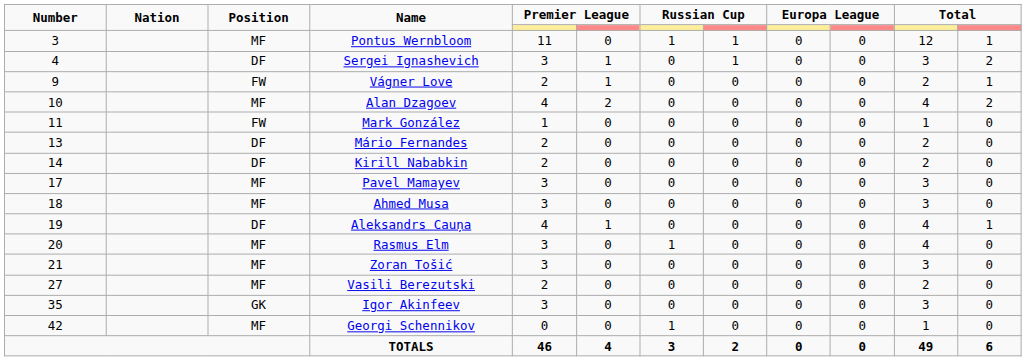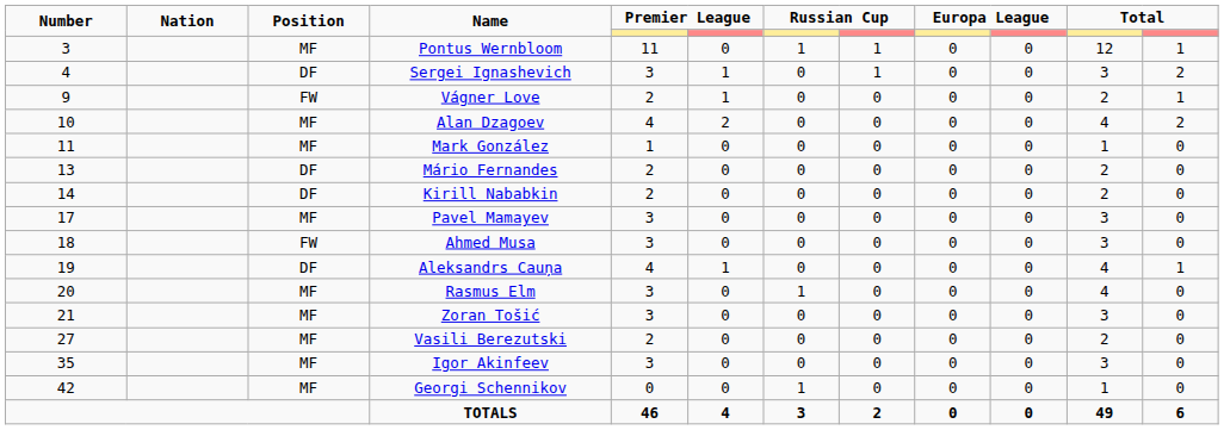Mark González | Position: FW -> MF
Ahmed Musa | Position: MF -> FW
Igor Akinfeev | Position: GK -> MF
